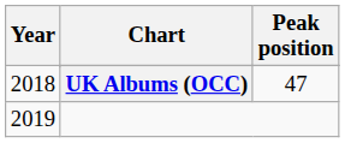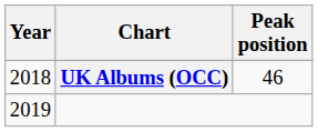2018 / UK Albums (OCC) | Peak position: 47 -> 46
